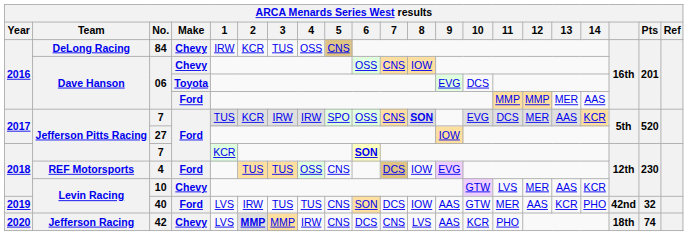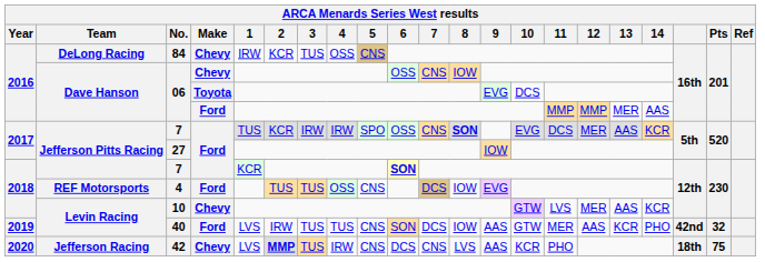42 | 3: MMP -> TUS
42 | Pts: 74 -> 75
